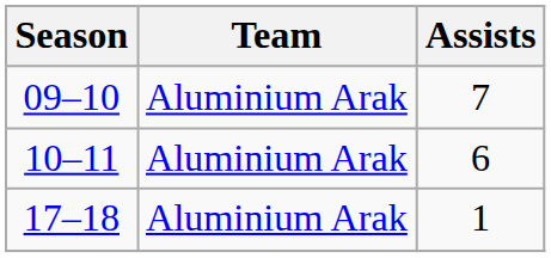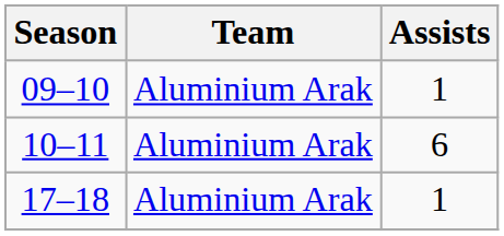09–10 | Assists: 7 -> 1
